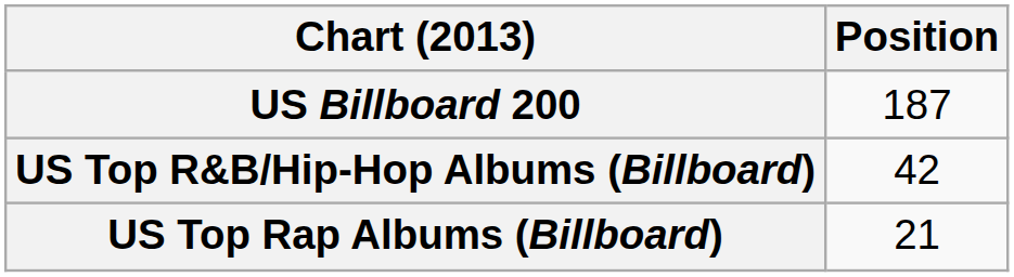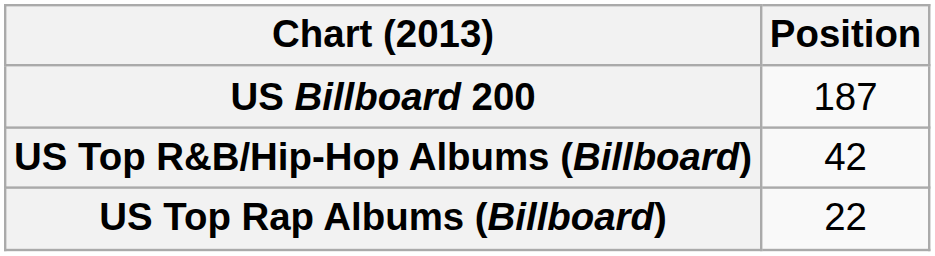US Top Rap Albums (Billboard) | Position: 21 -> 22
